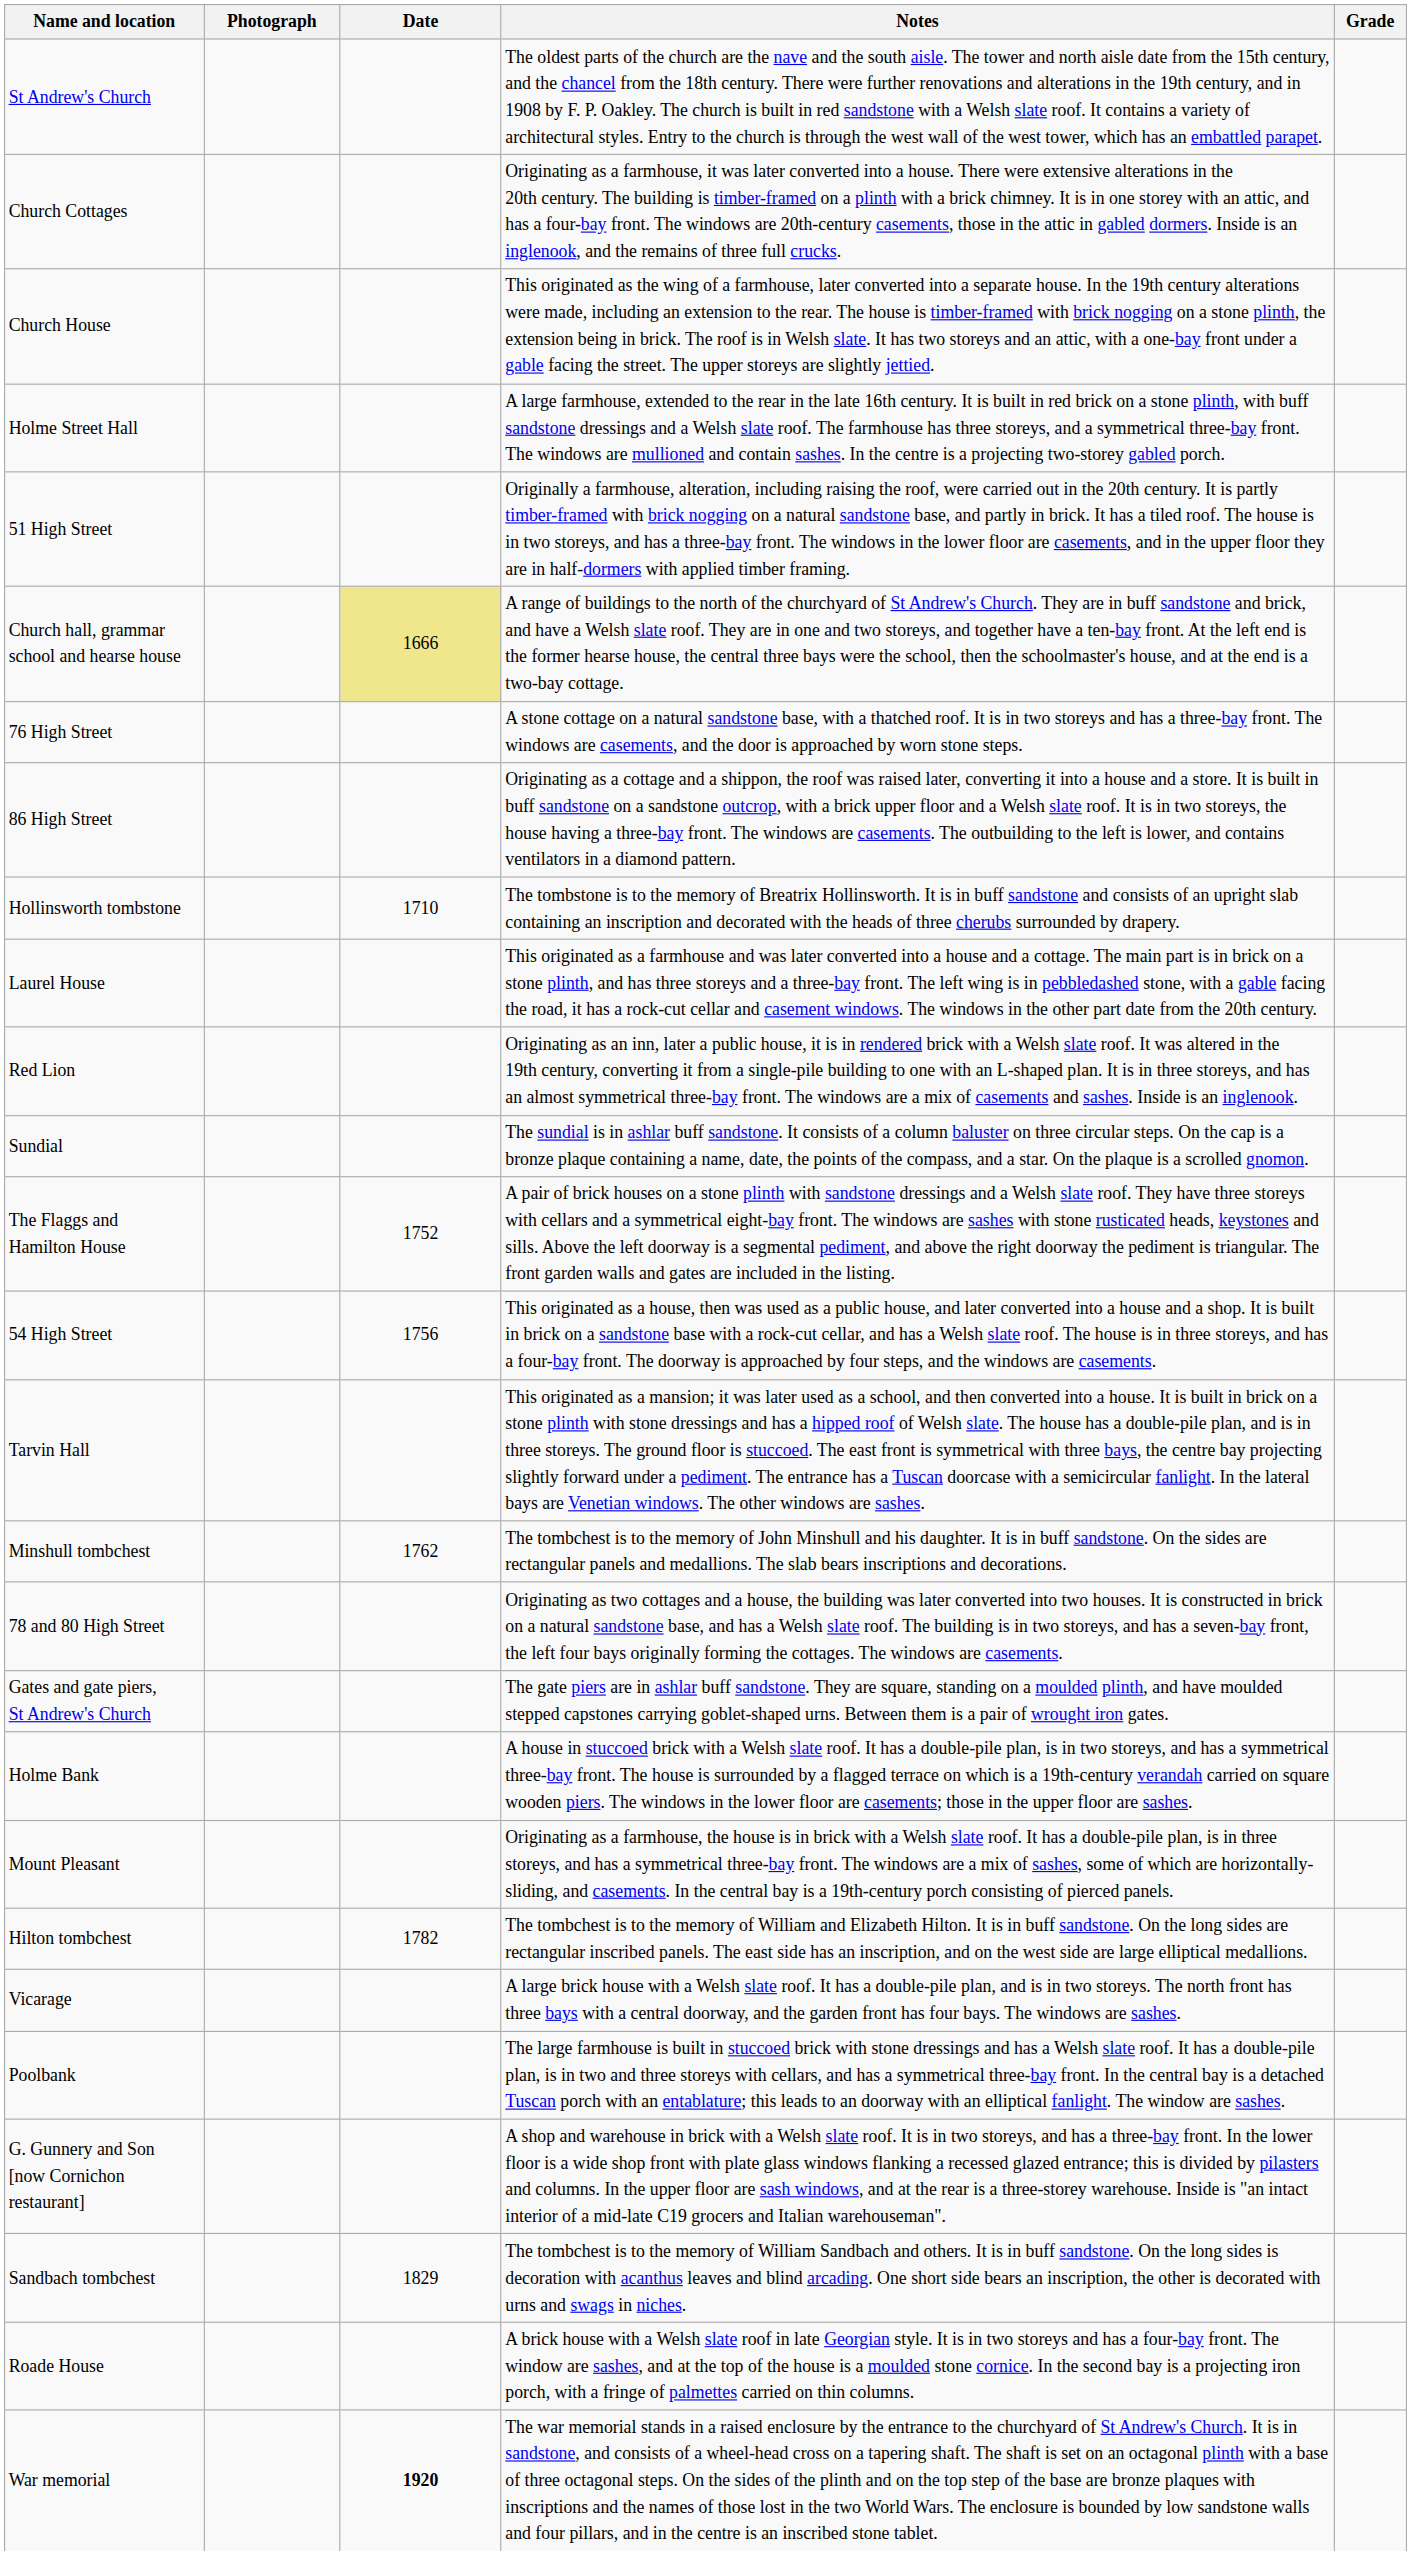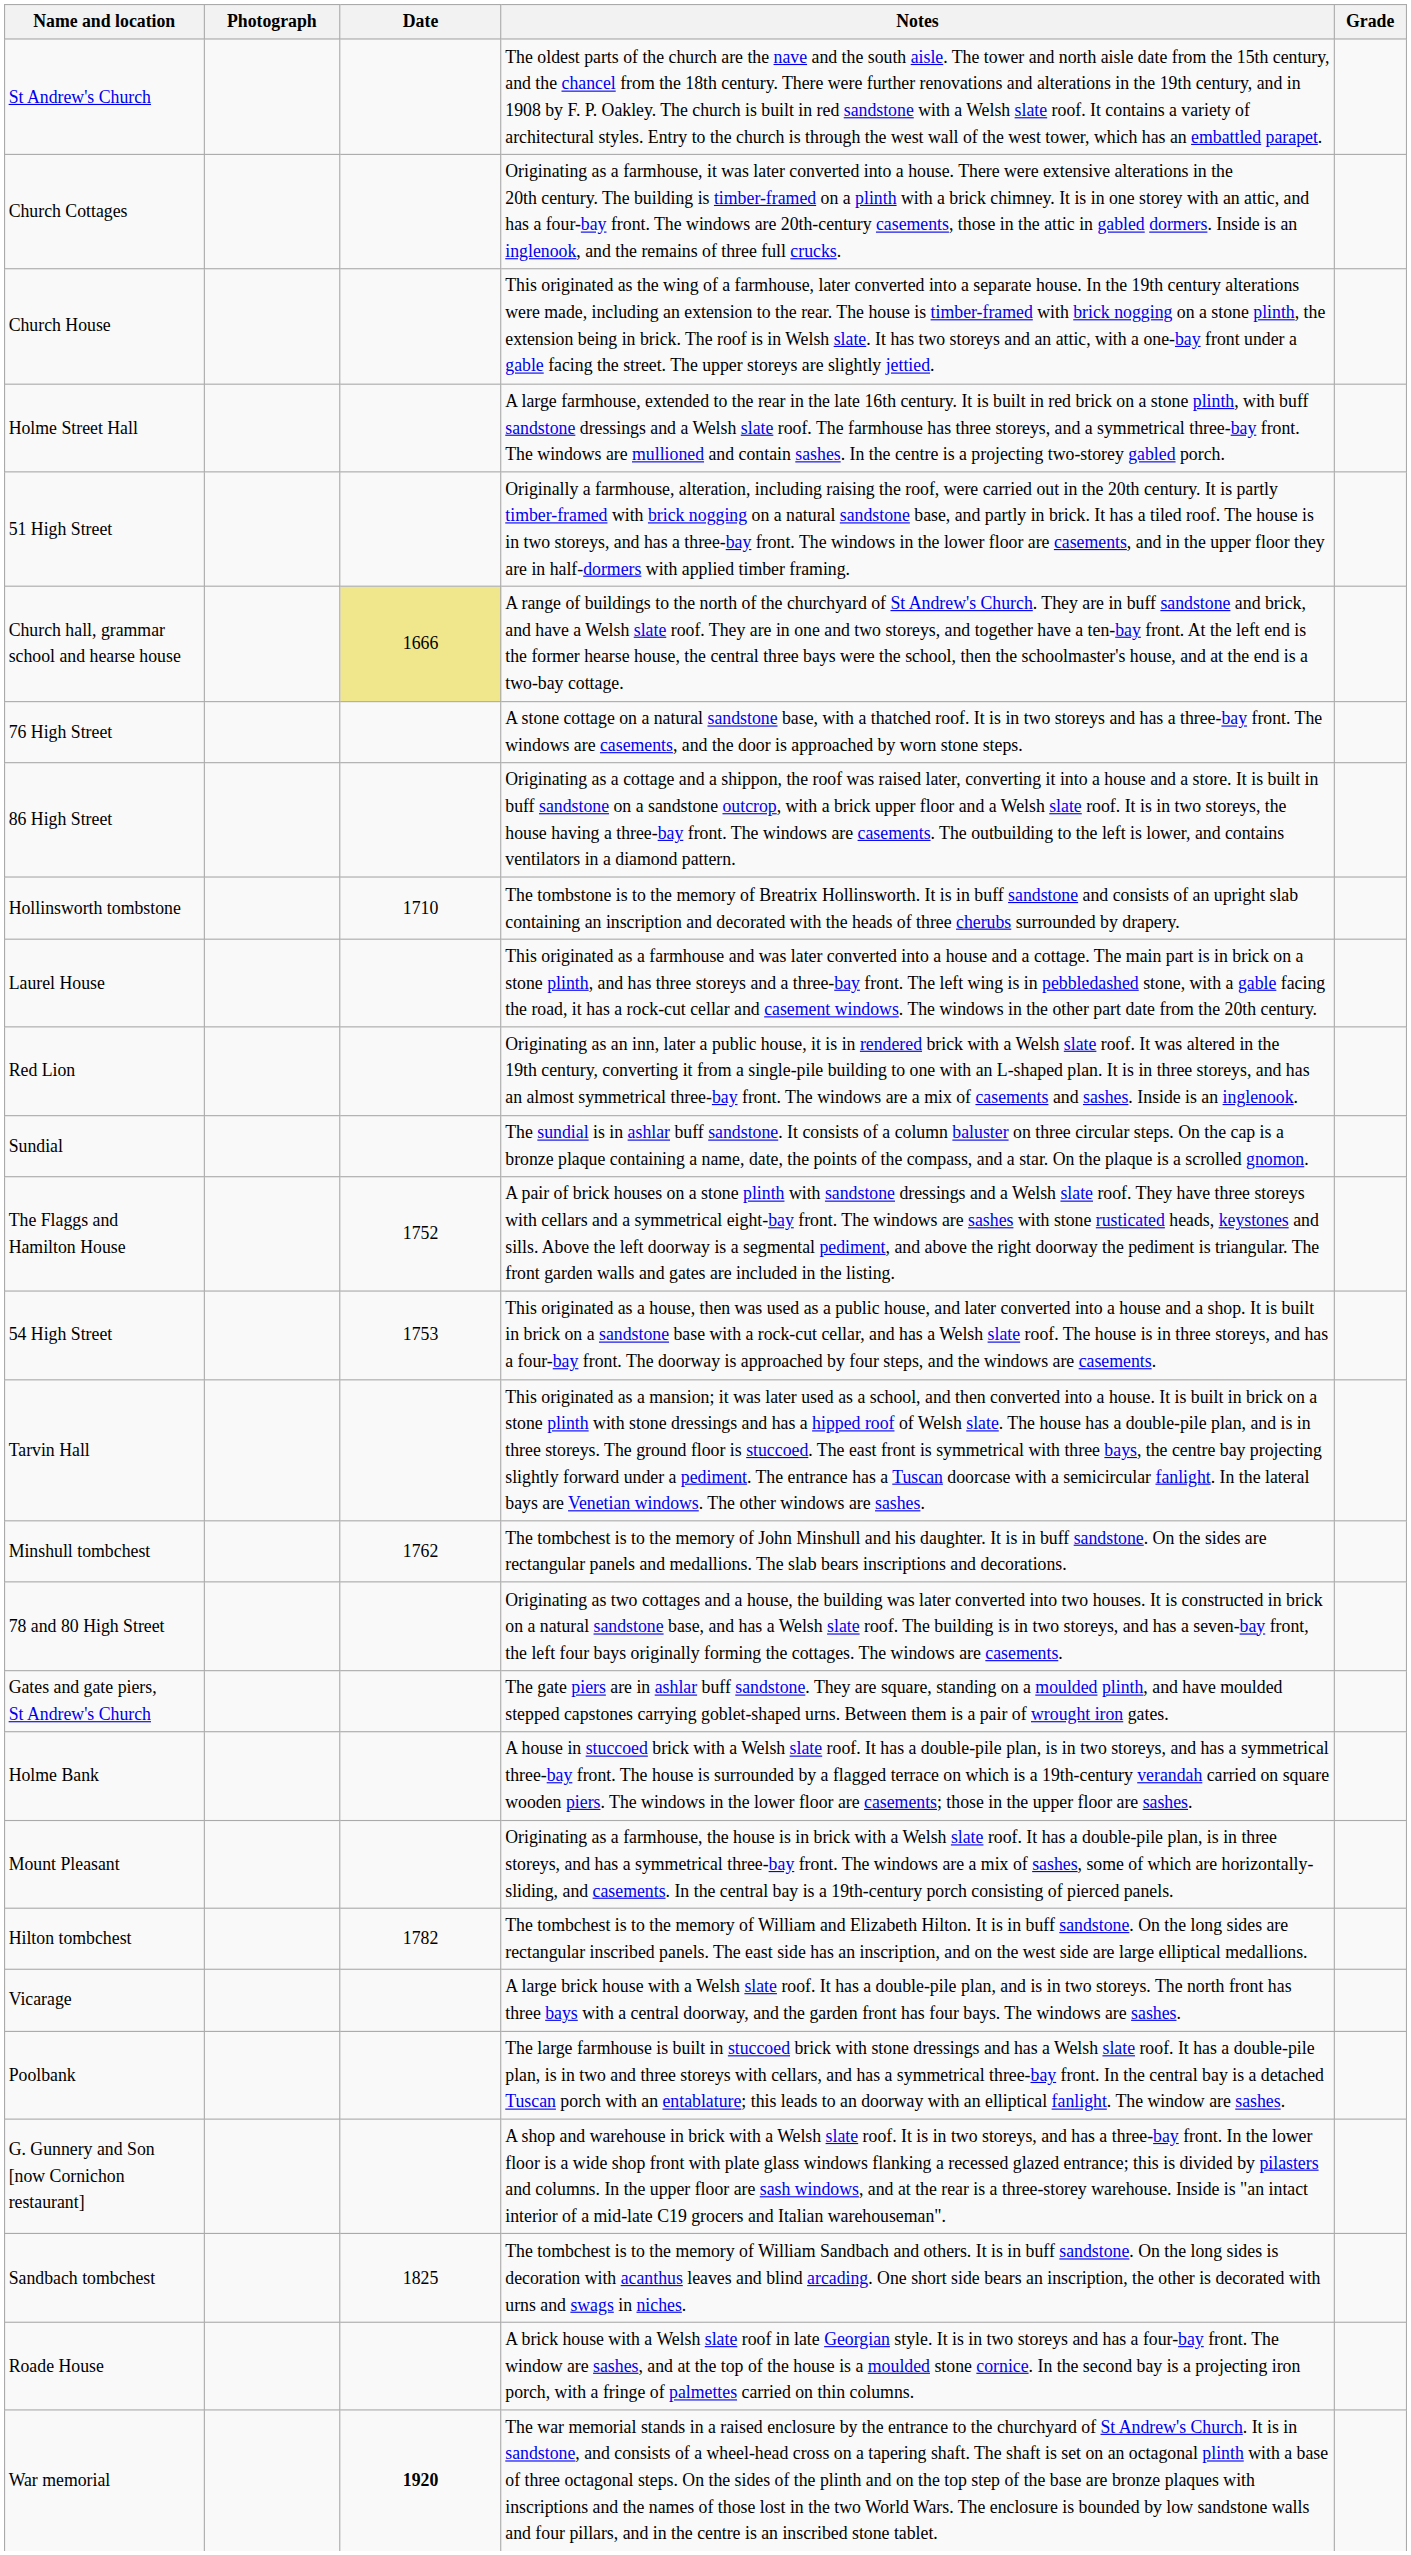54 High Street | Date: 1756 -> 1753
Sandbach tombchest | Date: 1829 -> 1825
